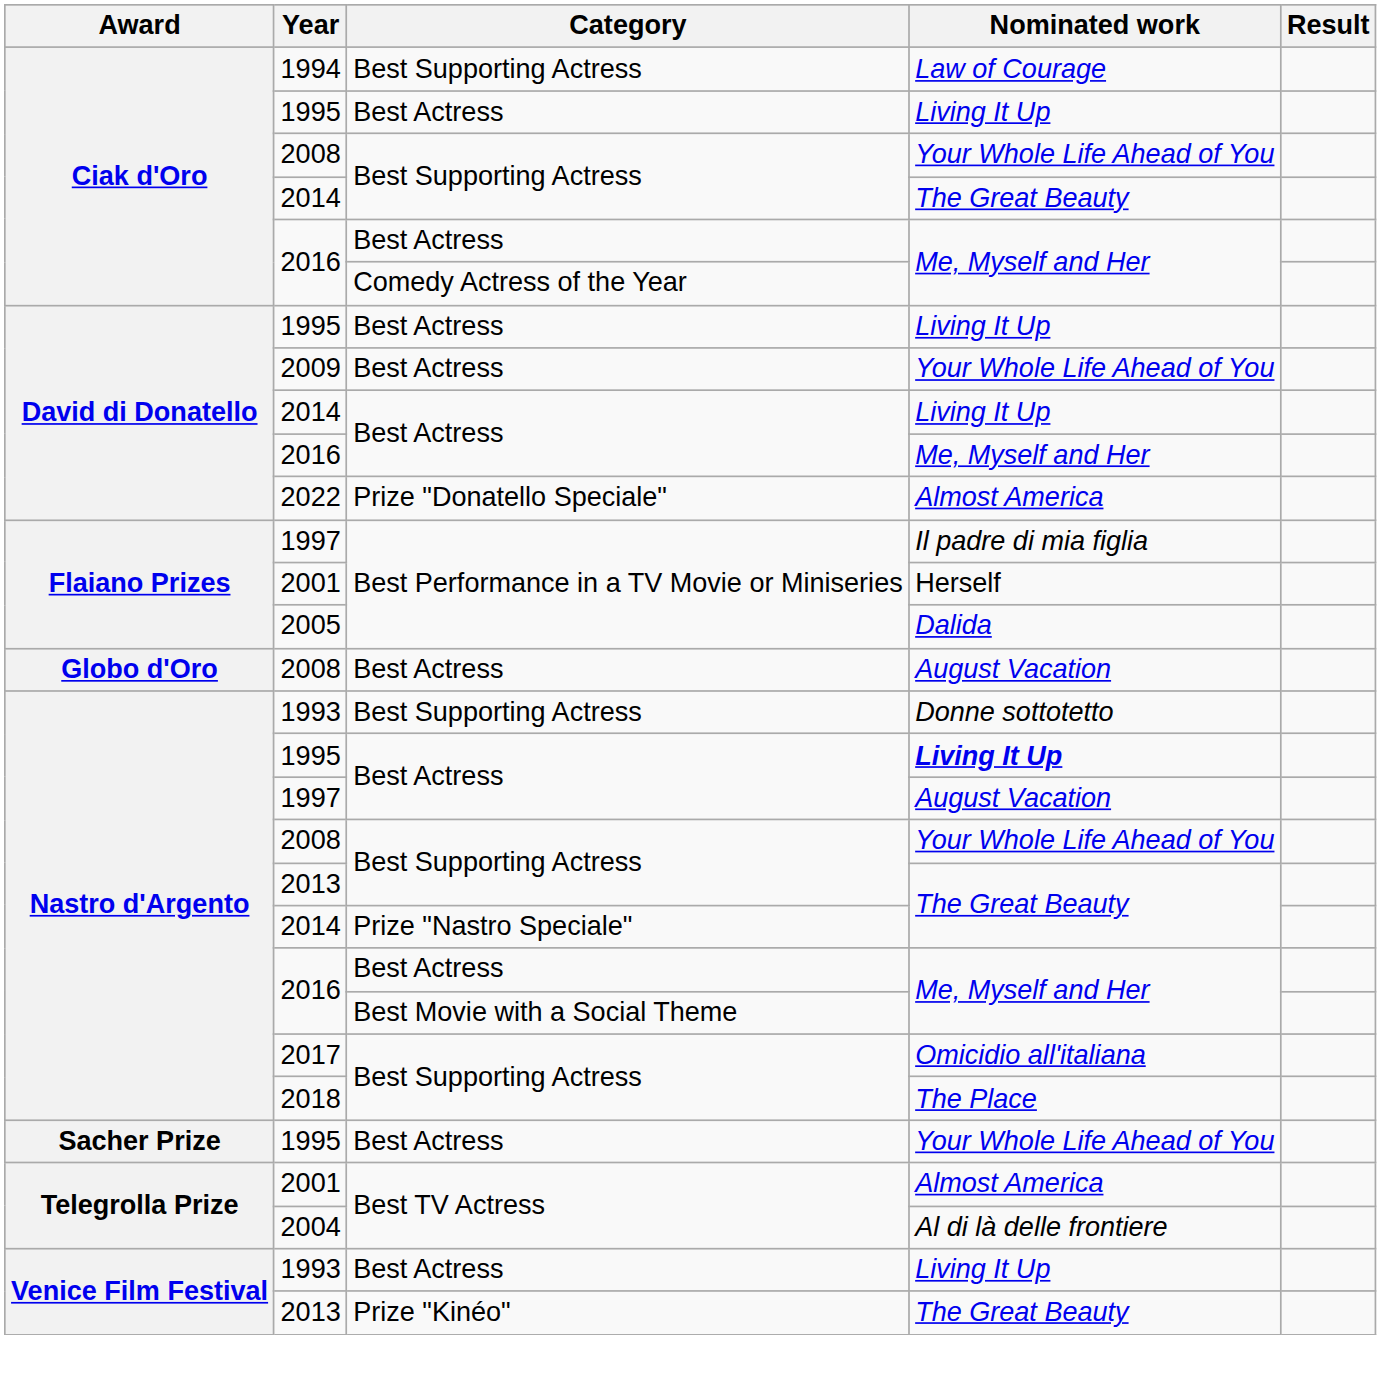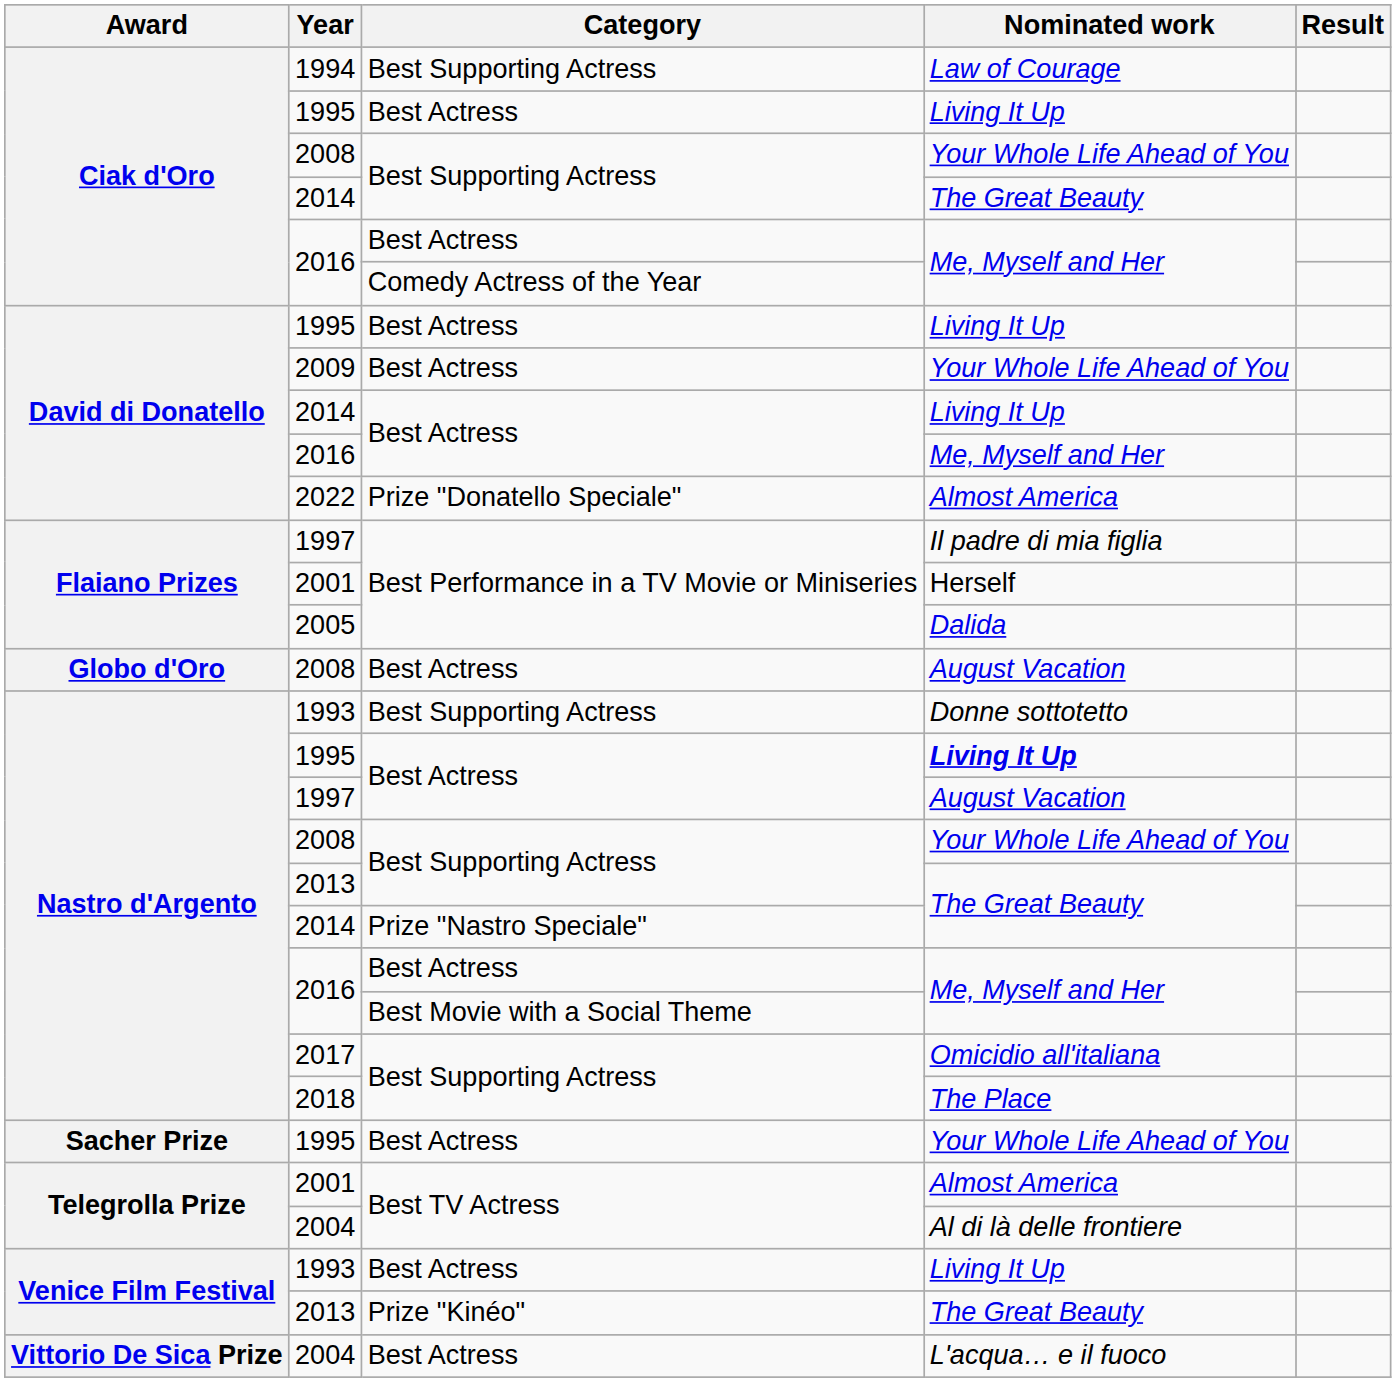+ row: Vittorio De Sica Prize | 2004 | Best Actress | L'acqua… e il fuoco
